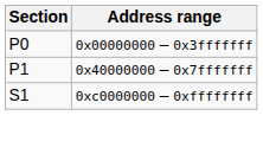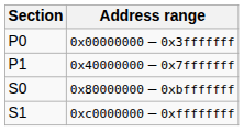+ row: S0 | 0x80000000 – 0xbfffffff
